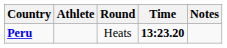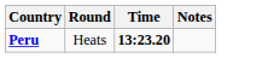- column: Athlete
